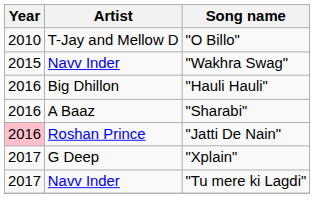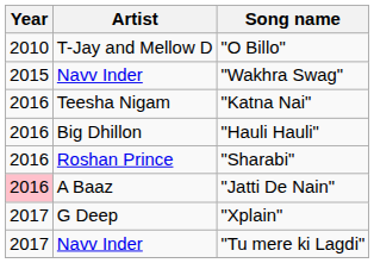+ row: 2016 | Teesha Nigam | "Katna Nai"
"Sharabi" | Artist: A Baaz -> Roshan Prince
"Jatti De Nain" | Artist: Roshan Prince -> A Baaz
